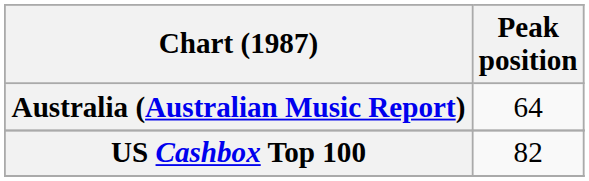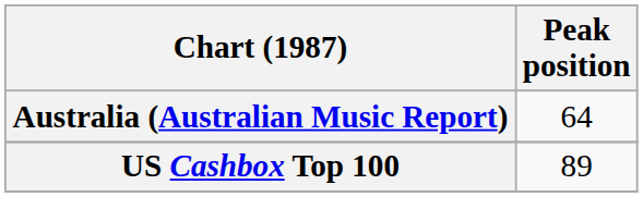US Cashbox Top 100 | Peak position: 82 -> 89
